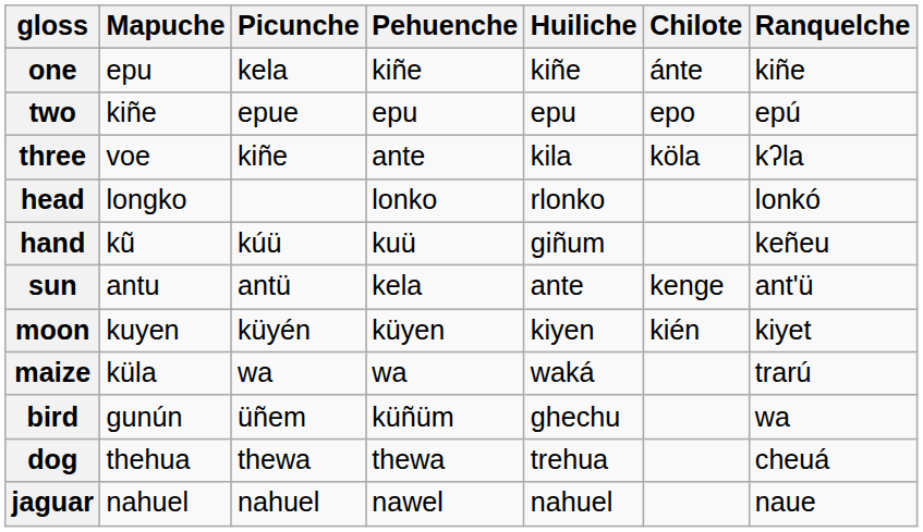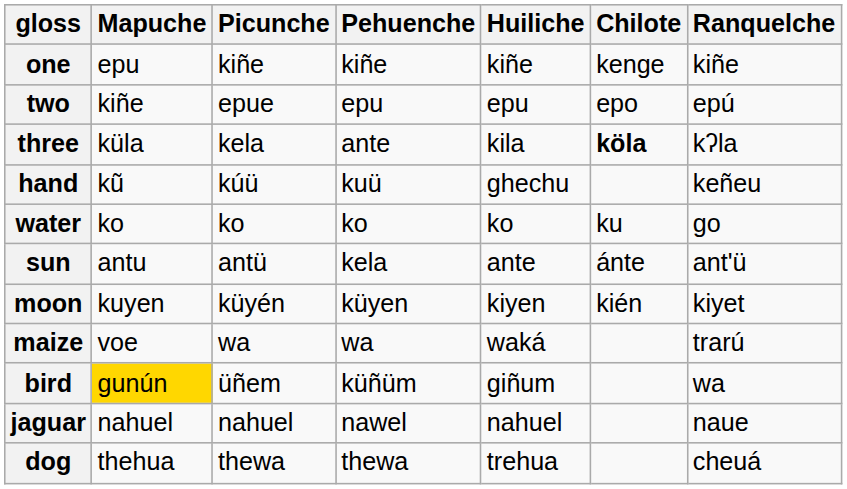one | Picunche: kela -> kiñe
one | Chilote: ánte -> kenge
three | Mapuche: voe -> küla
three | Picunche: kiñe -> kela
three | Chilote: normal -> bold
- row: head | longko | lonko | rlonko | lonkó
hand | Huiliche: giñum -> ghechu
+ row: water | ko | ko | ko | ko | ku | go
sun | Chilote: kenge -> ánte
maize | Mapuche: küla -> voe
bird | Mapuche: no background -> gold background
bird | Huiliche: ghechu -> giñum
rows swapped: dog <-> jaguar
